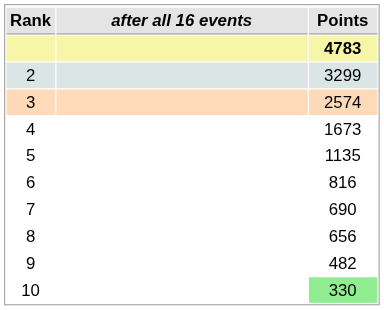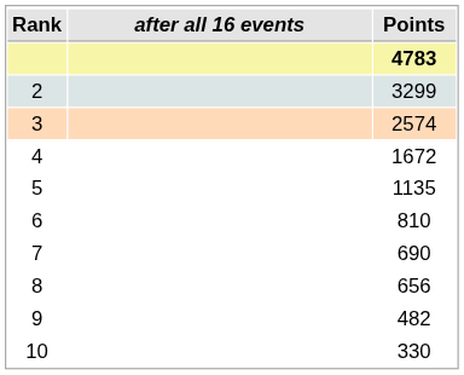4 | Points: 1673 -> 1672
6 | Points: 816 -> 810
10 | Points: lightgreen background -> no background
